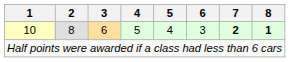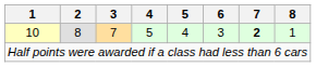10 | 3: 6 -> 7
10 | 8: bold -> normal
